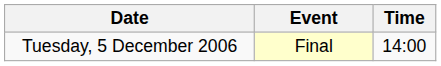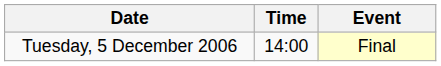columns swapped: Time <-> Event
